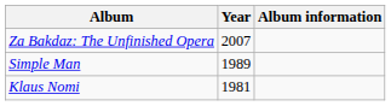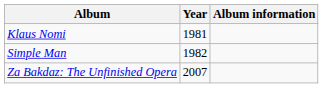rows swapped: Klaus Nomi <-> Za Bakdaz: The Unfinished Opera
Simple Man | Year: 1989 -> 1982
